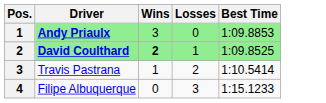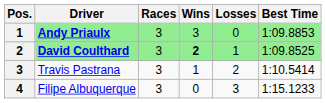+ column: Races | 3 | 3 | 3 | 3
